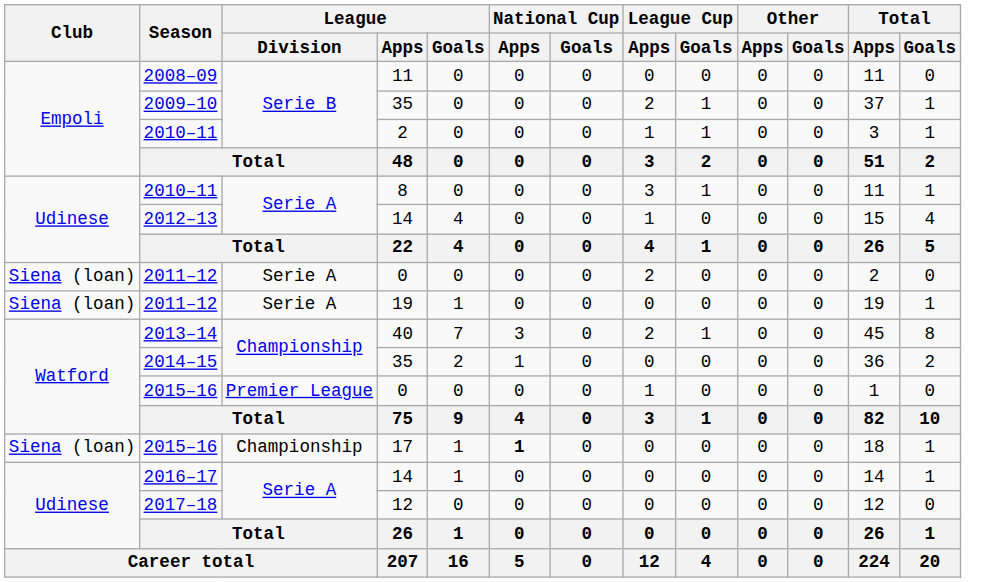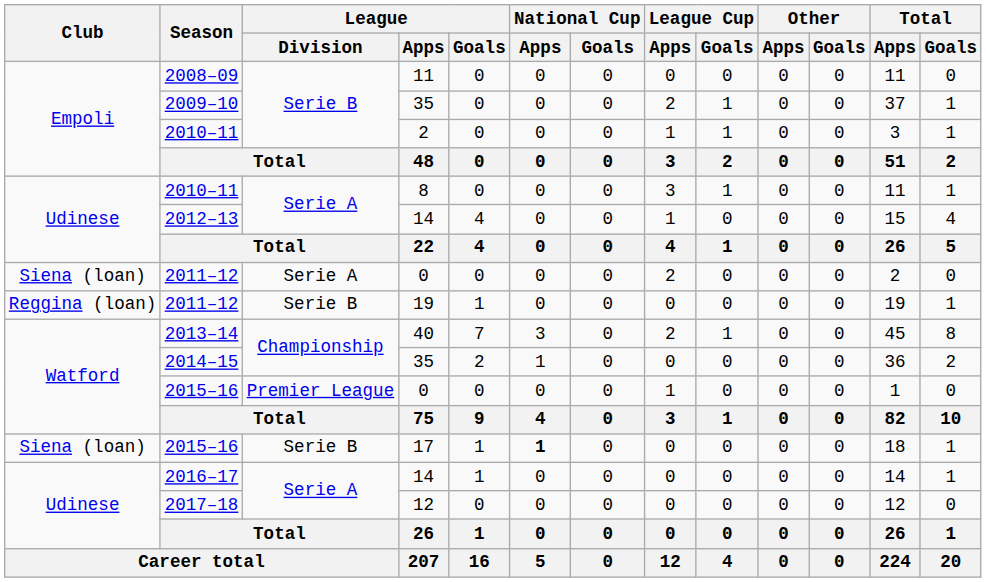2011–12 / 19 | Club: Siena (loan) -> Reggina (loan)
2011–12 / 19 | League / Division: Serie A -> Serie B
2015–16 / 17 | League / Division: Championship -> Serie B
